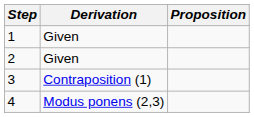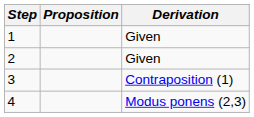columns swapped: Proposition <-> Derivation
